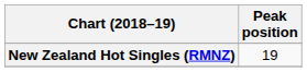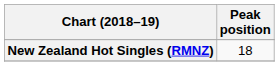New Zealand Hot Singles (RMNZ) | Peak position: 19 -> 18
